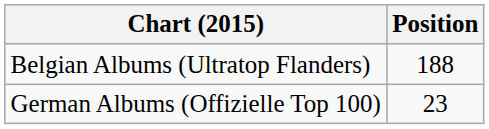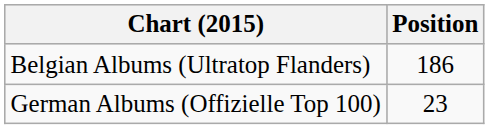Belgian Albums (Ultratop Flanders) | Position: 188 -> 186
